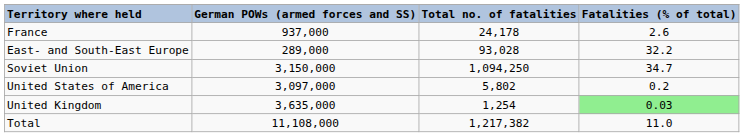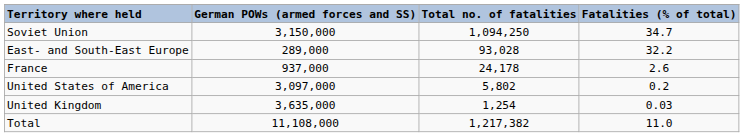rows swapped: Soviet Union <-> France
United Kingdom | Fatalities (% of total): lightgreen background -> no background
